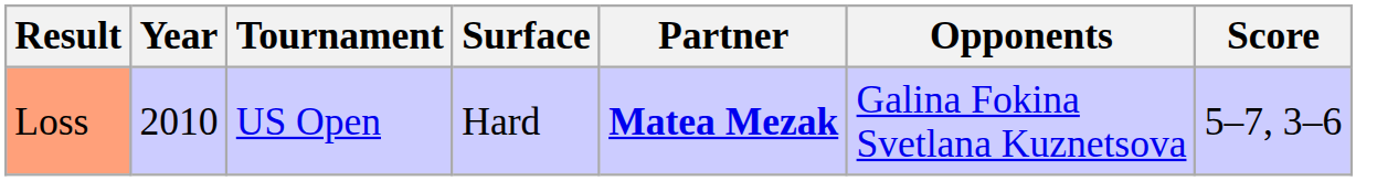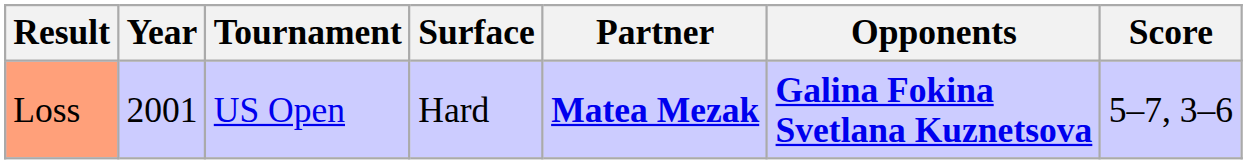Loss | Year: 2010 -> 2001
Loss | Opponents: normal -> bold
